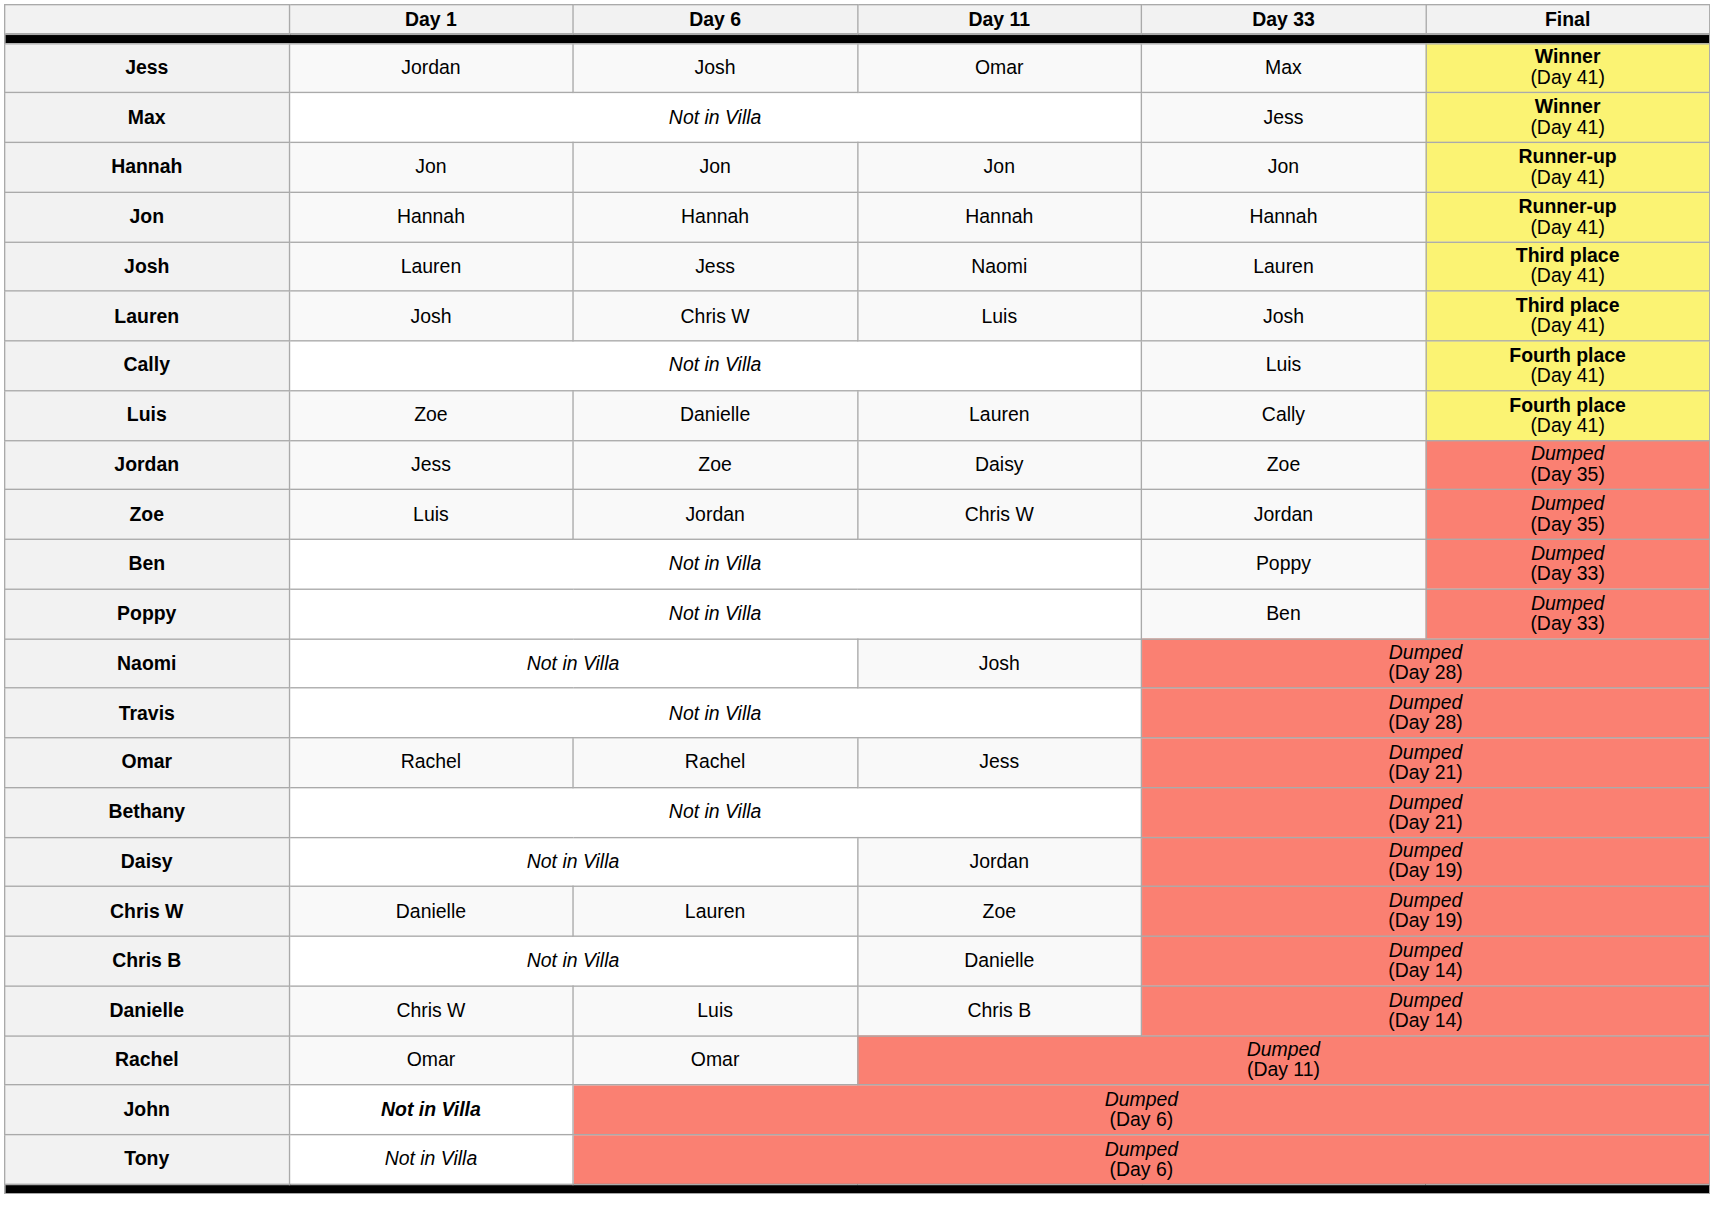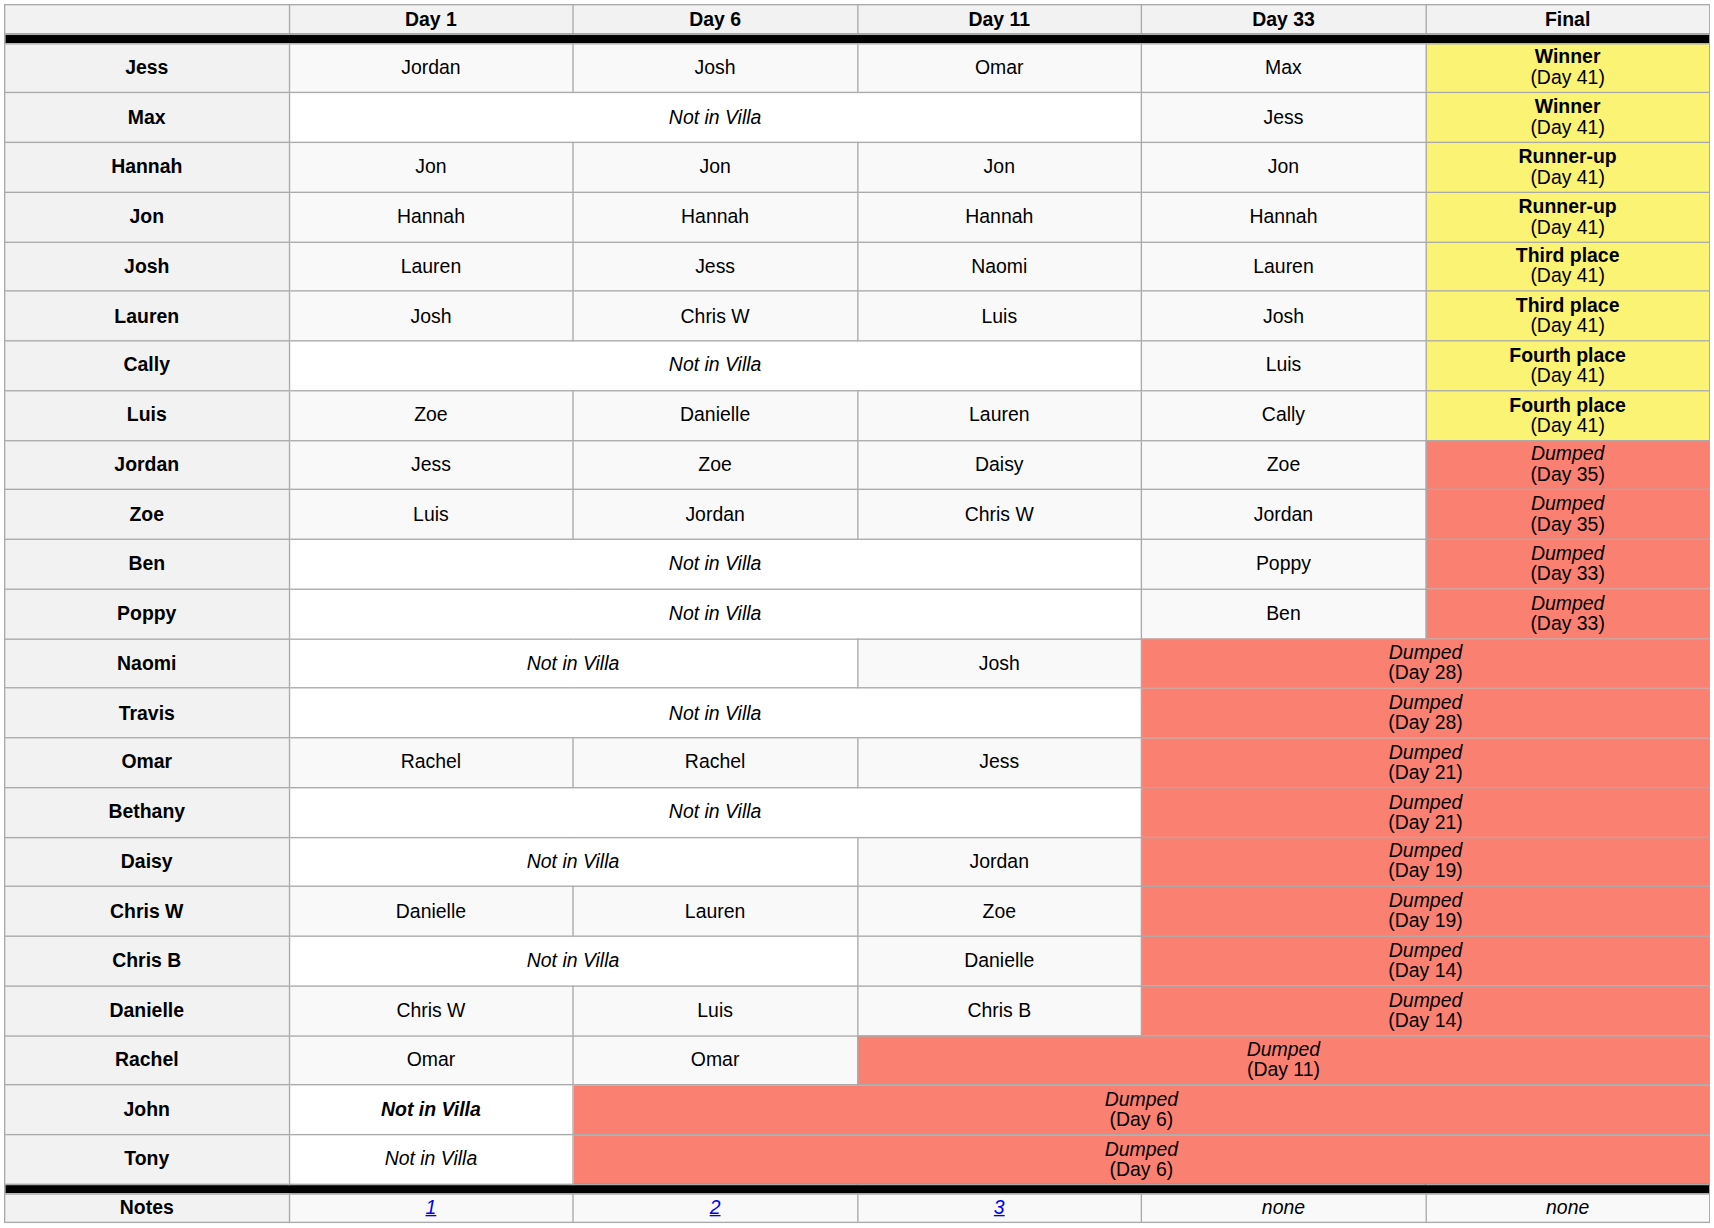+ row: Notes | 1 | 2 | 3 | none | none
